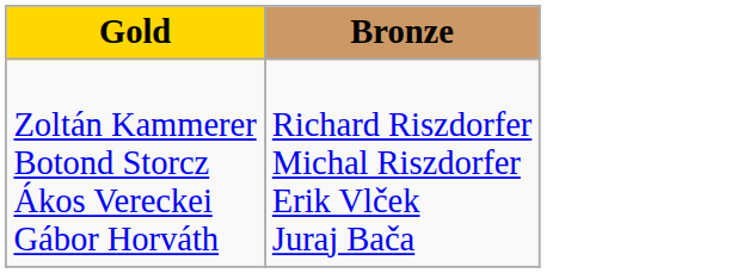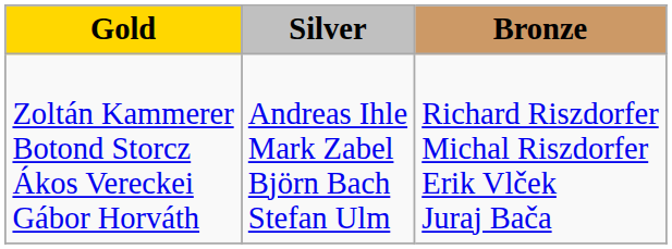+ column: Silver | Andreas Ihle Mark Zabel Björn Bach Stefan Ulm
